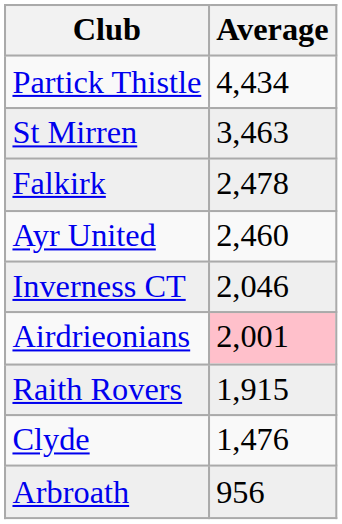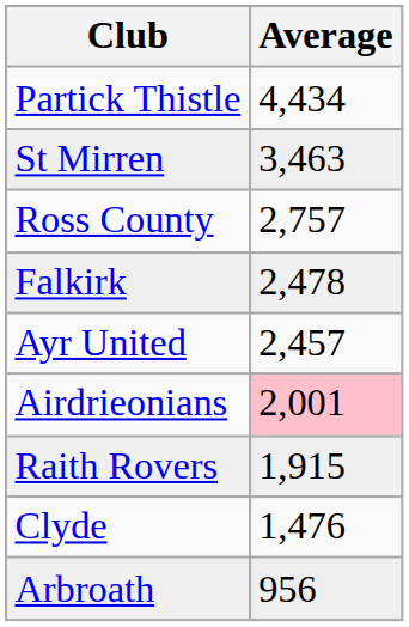+ row: Ross County | 2,757
Ayr United | Average: 2,460 -> 2,457
- row: Inverness CT | 2,046
